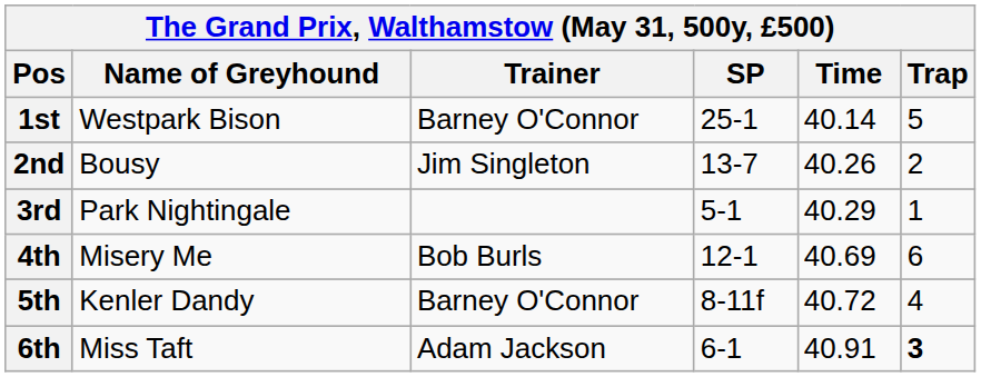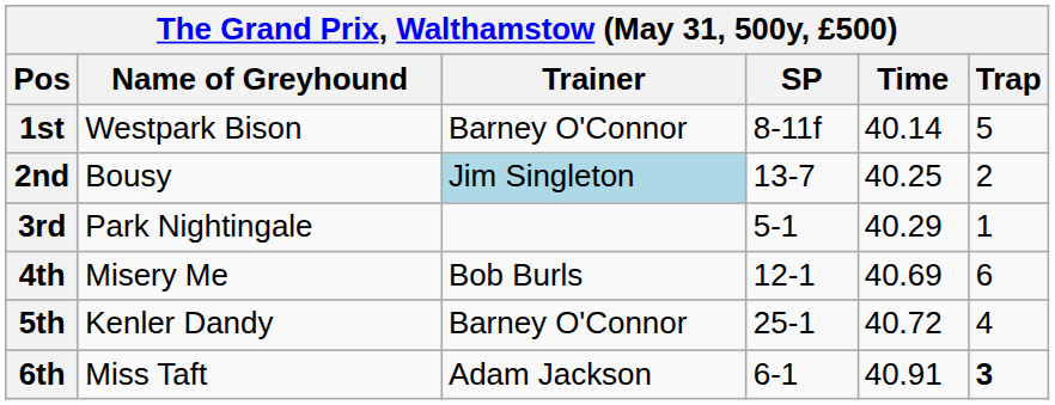1st | SP: 25-1 -> 8-11f
2nd | Trainer: no background -> lightblue background
2nd | Time: 40.26 -> 40.25
5th | SP: 8-11f -> 25-1
